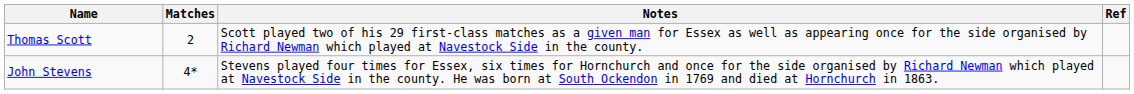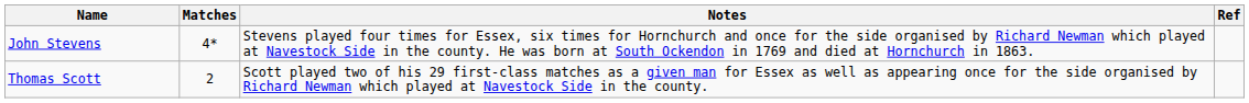rows swapped: Thomas Scott <-> John Stevens
